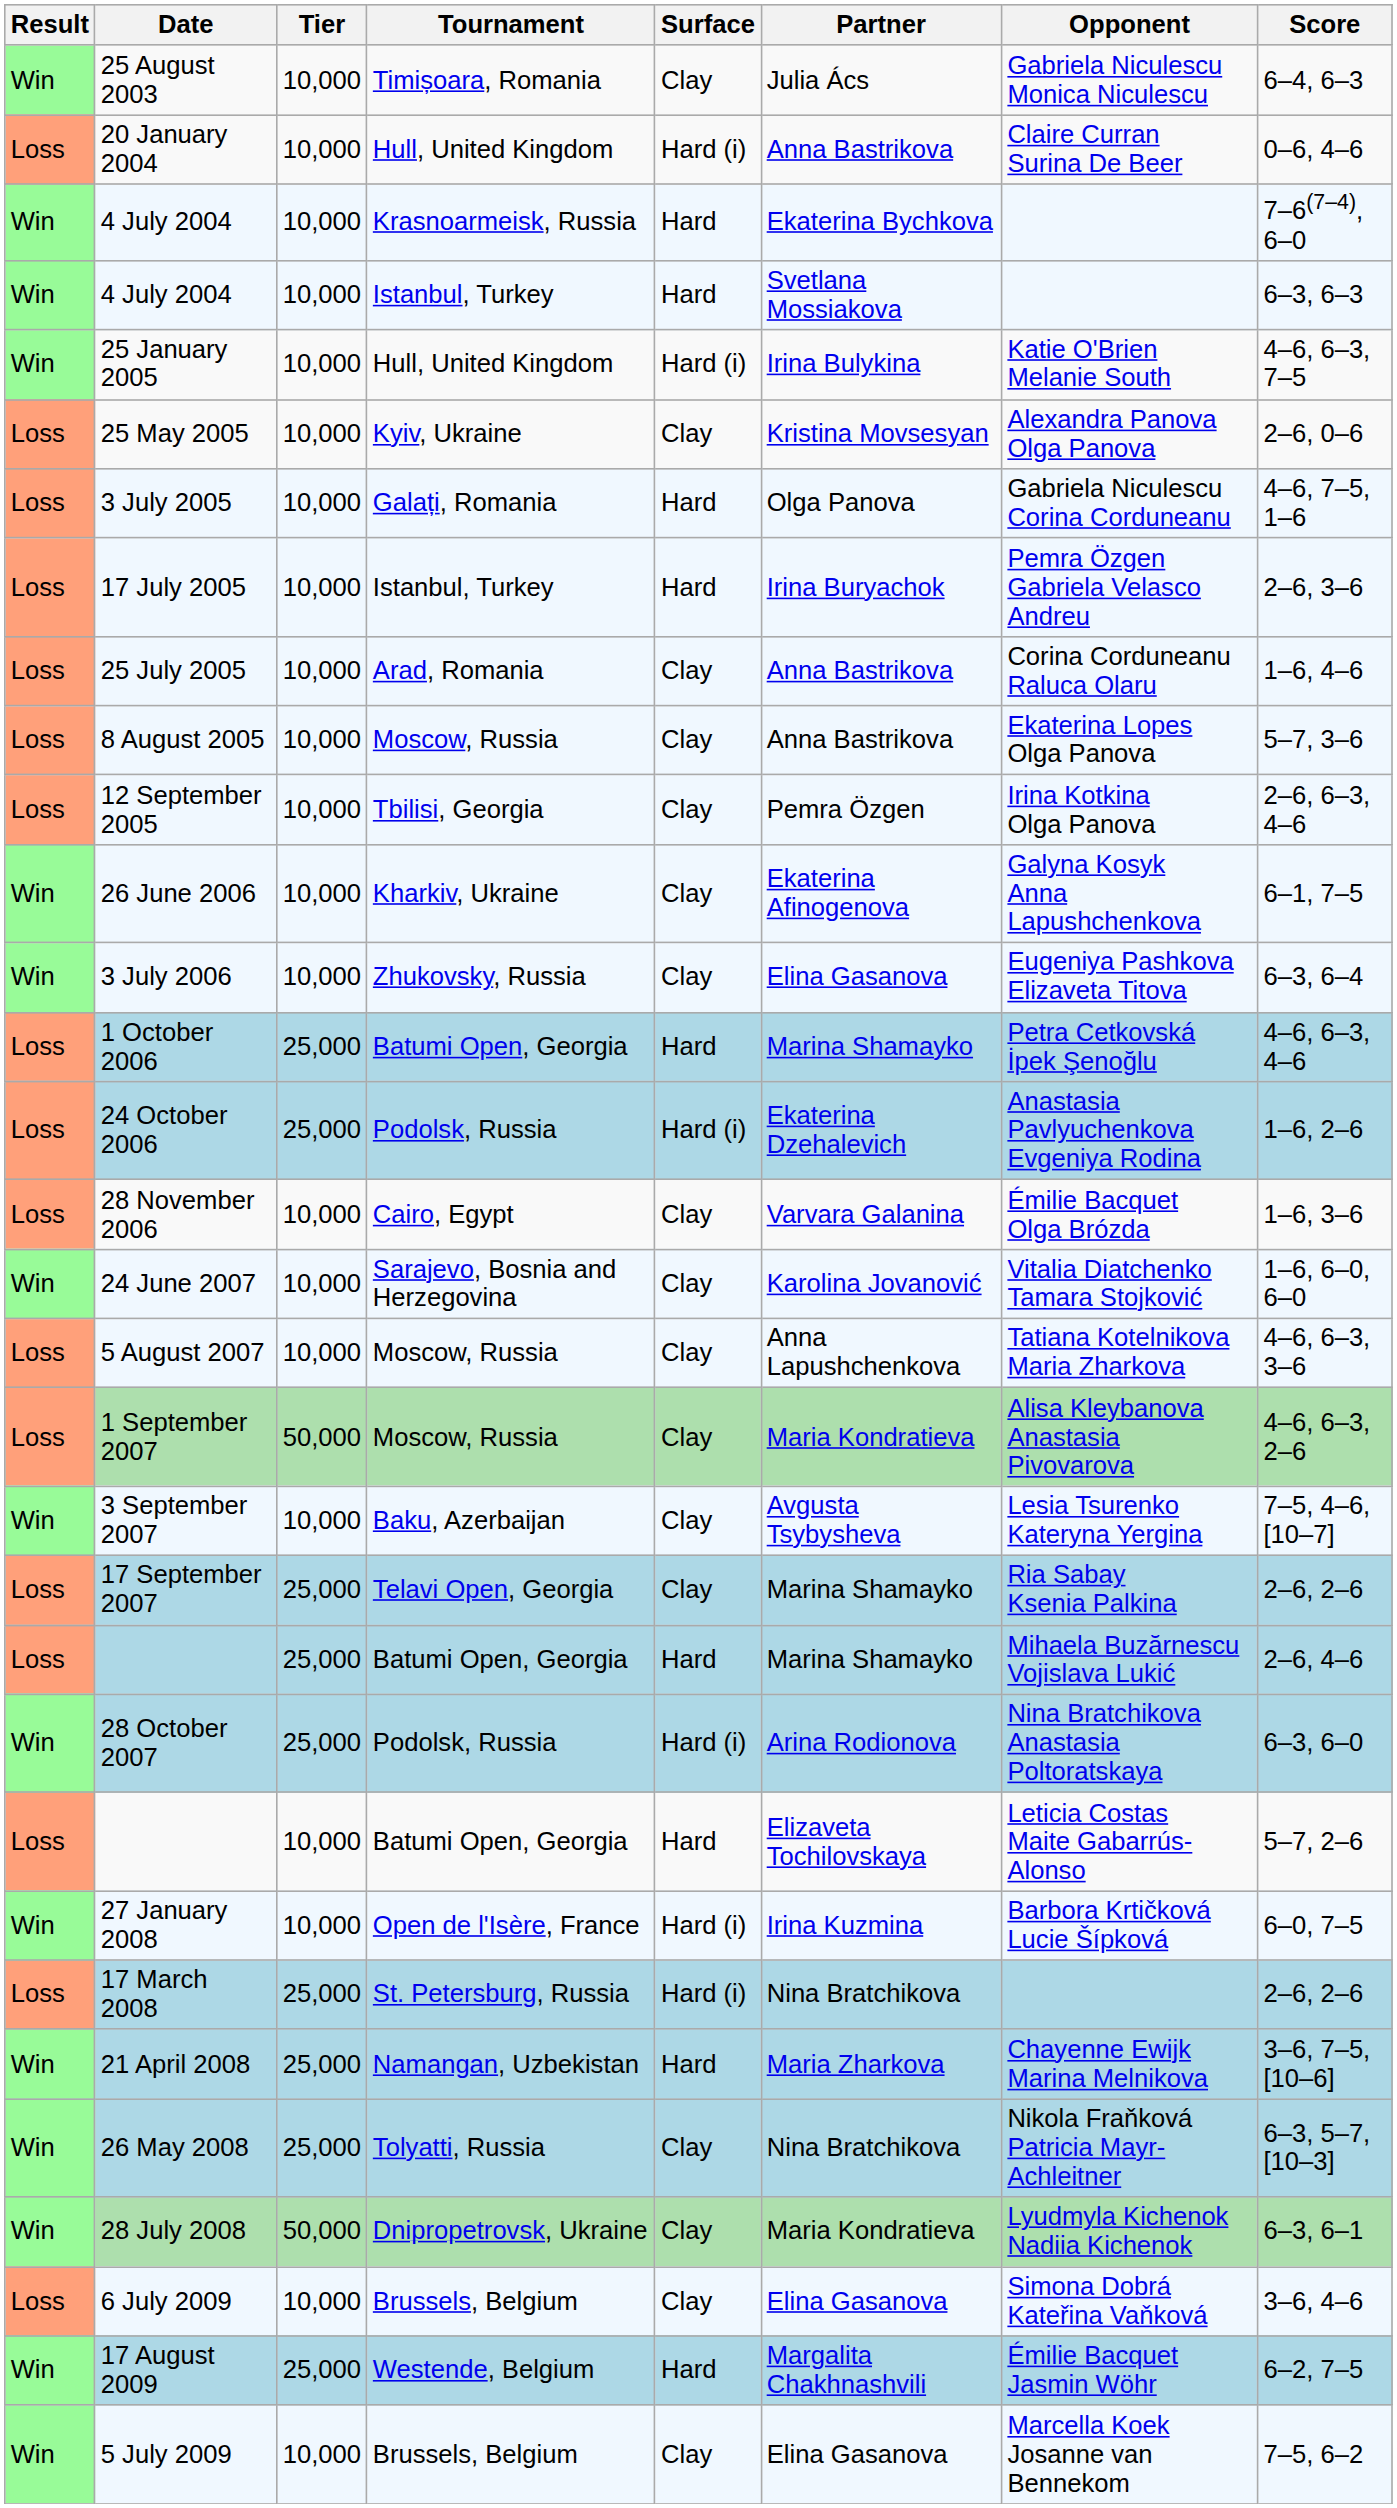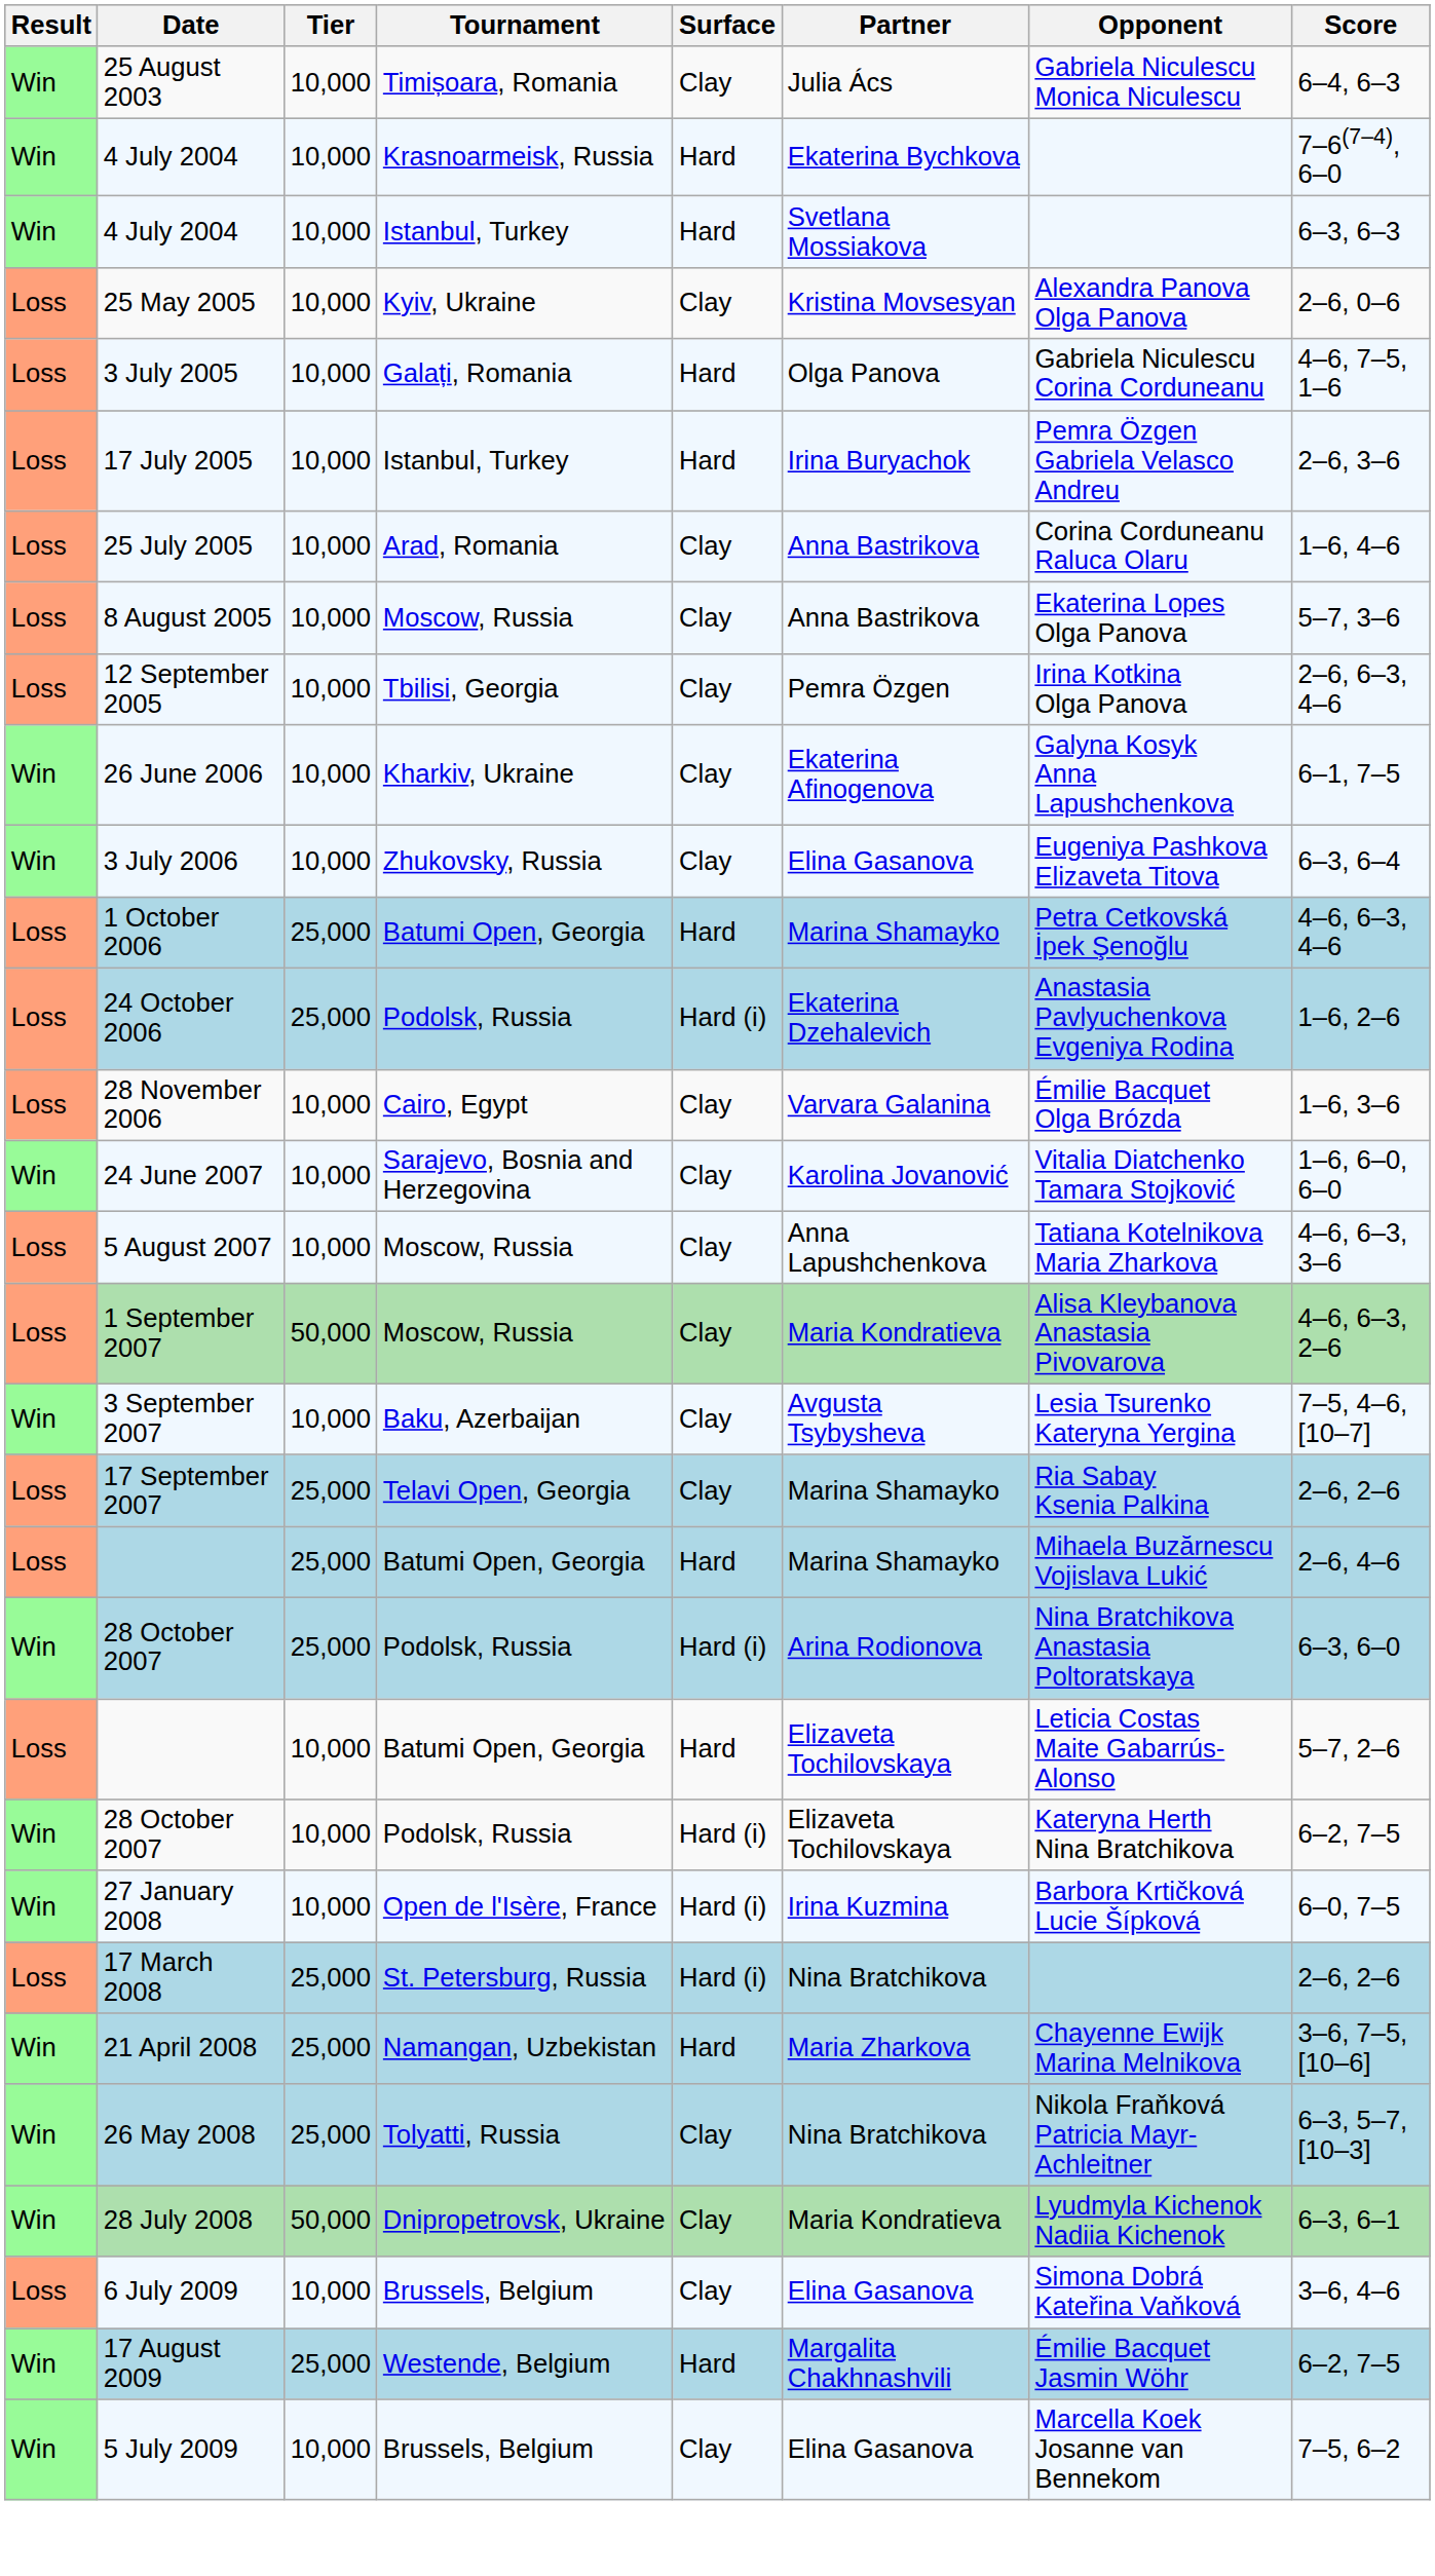- row: Loss | 20 January 2004 | 10,000 | Hull, United Kingdom | Hard (i) | Anna Bastrikova | Claire Curran Surina De Beer | 0–6, 4–6
- row: Win | 25 January 2005 | 10,000 | Hull, United Kingdom | Hard (i) | Irina Bulykina | Katie O'Brien Melanie South | 4–6, 6–3, 7–5
+ row: Win | 28 October 2007 | 10,000 | Podolsk, Russia | Hard (i) | Elizaveta Tochilovskaya | Kateryna Herth Nina Bratchikova | 6–2, 7–5
